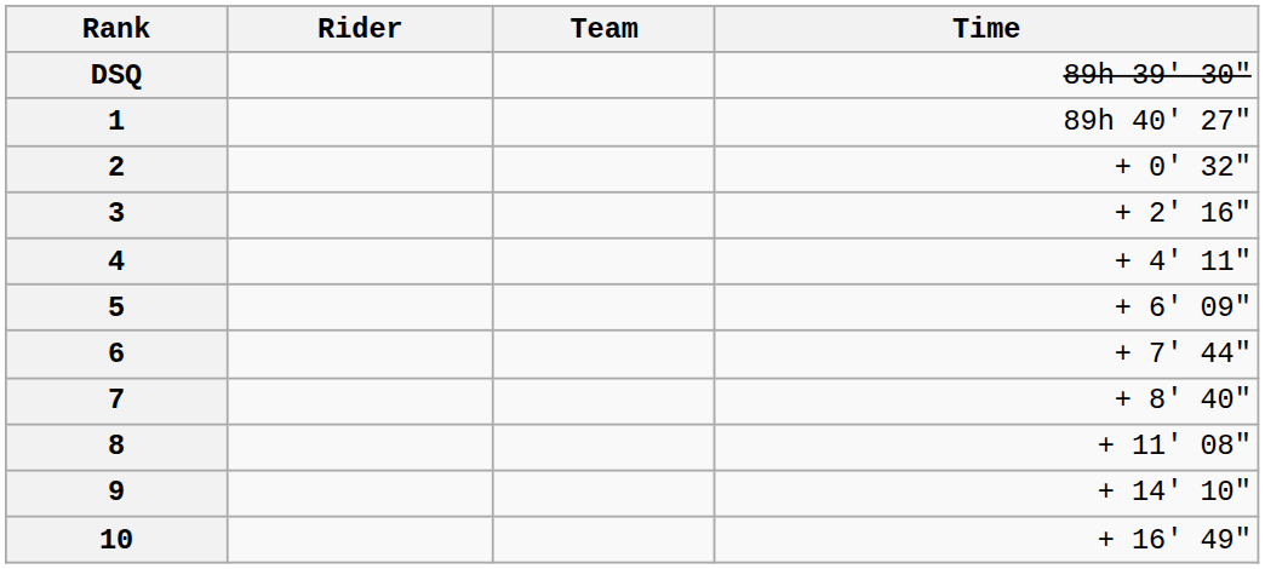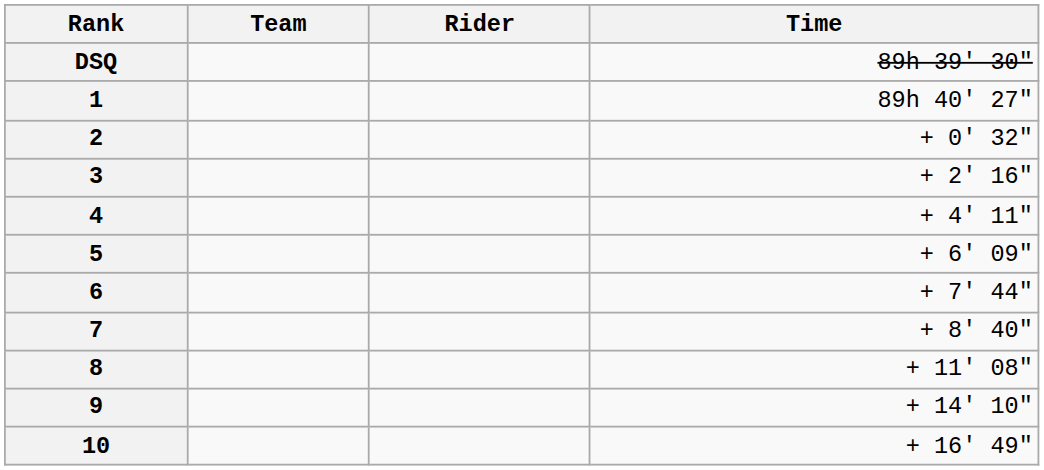columns swapped: Rider <-> Team
